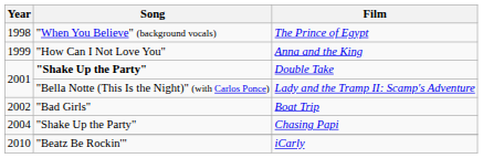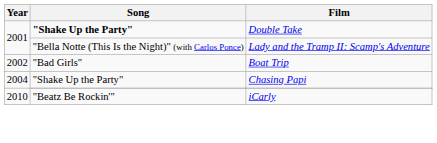- row: 1998 | "When You Believe" (background vocals) | The Prince of Egypt
- row: 1999 | "How Can I Not Love You" | Anna and the King
